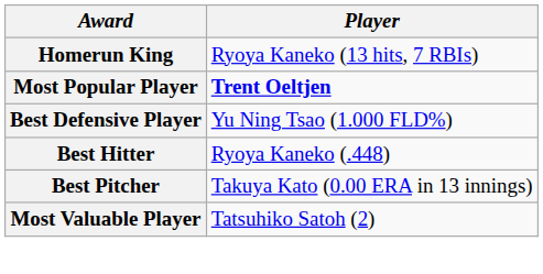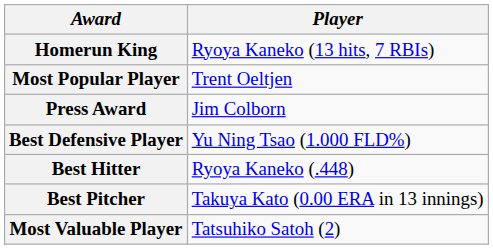Most Popular Player | Player: bold -> normal
+ row: Press Award | Jim Colborn
